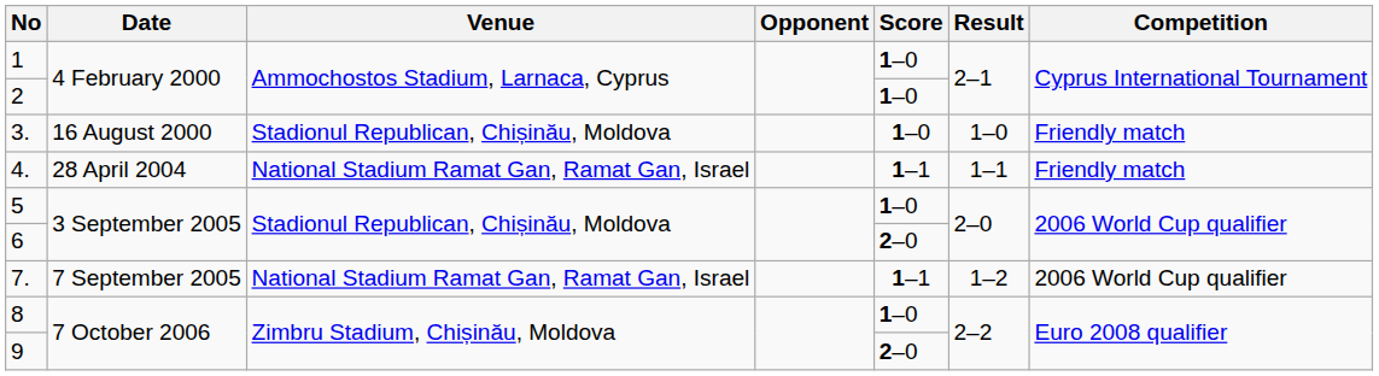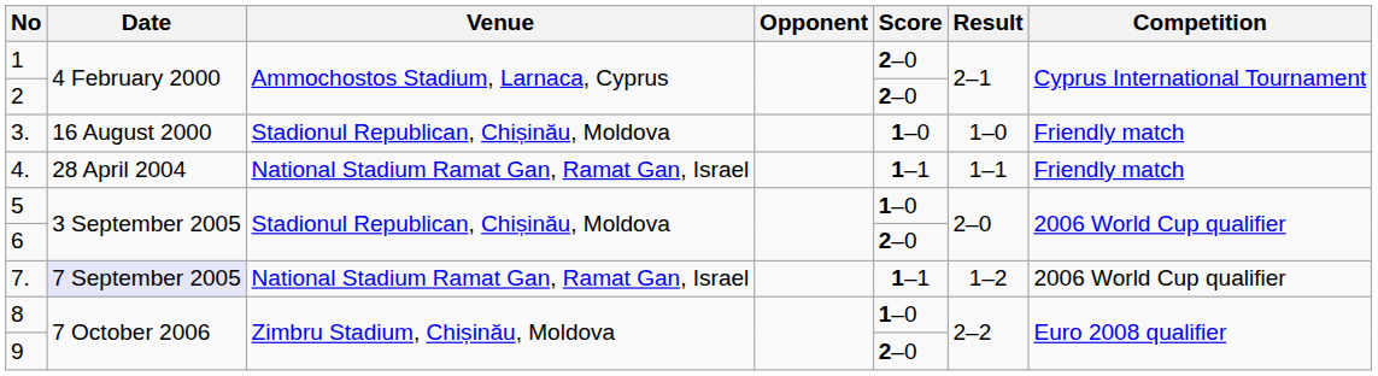1 | Score: 1–0 -> 2–0
2 | Score: 1–0 -> 2–0
7. | Date: no background -> lavender background
